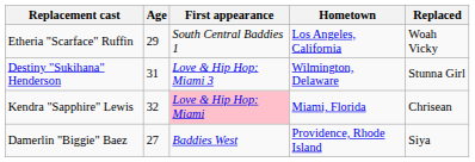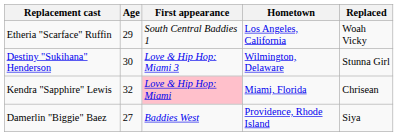Destiny "Sukihana" Henderson | Age: 31 -> 30
